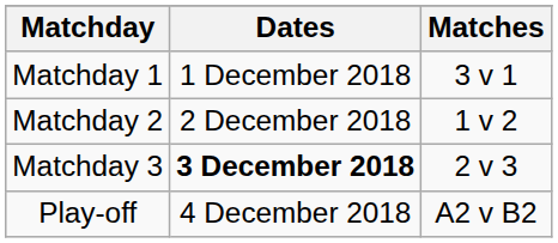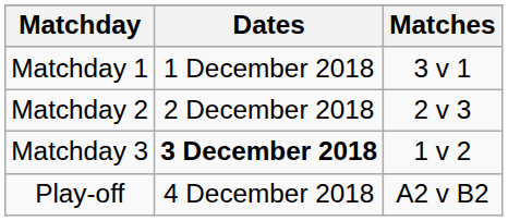Matchday 2 | Matches: 1 v 2 -> 2 v 3
Matchday 3 | Matches: 2 v 3 -> 1 v 2
